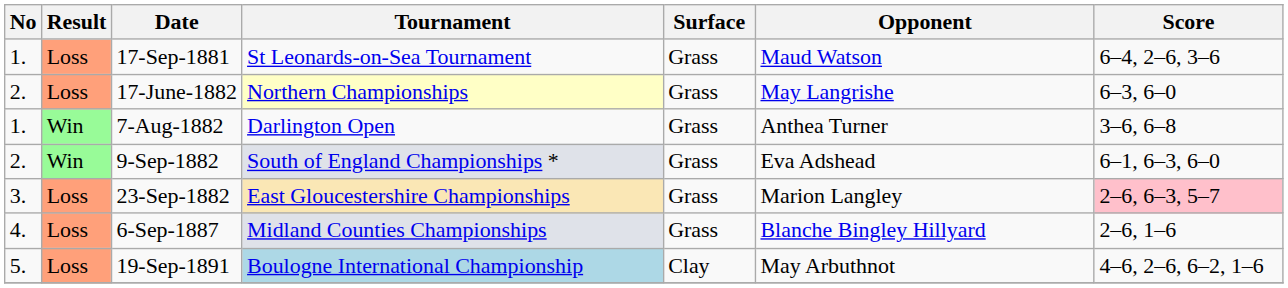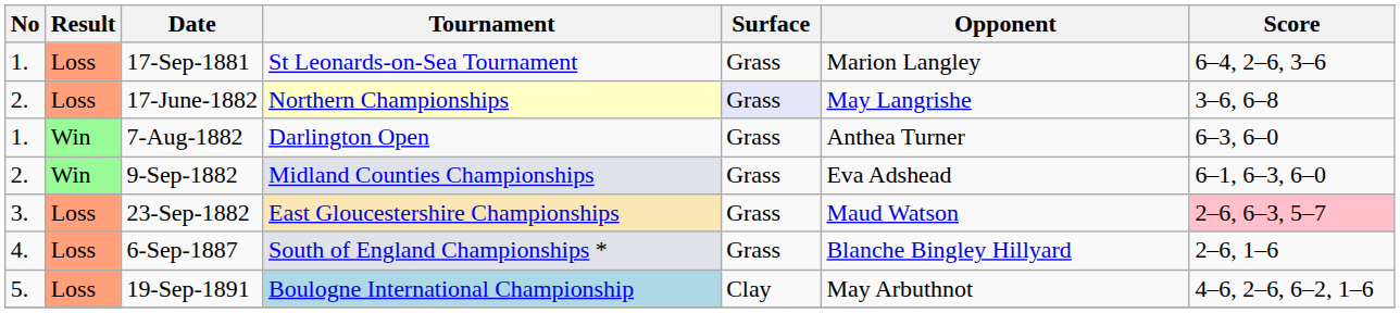17‑Sep‑1881 | Opponent: Maud Watson -> Marion Langley
17‑June‑1882 | Surface: no background -> lavender background
17‑June‑1882 | Score: 6–3, 6–0 -> 3–6, 6–8
7-Aug-1882 | Score: 3–6, 6–8 -> 6–3, 6–0
9-Sep-1882 | Tournament: South of England Championships * -> Midland Counties Championships
23-Sep-1882 | Opponent: Marion Langley -> Maud Watson
6-Sep-1887 | Tournament: Midland Counties Championships -> South of England Championships *
